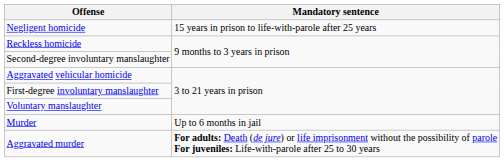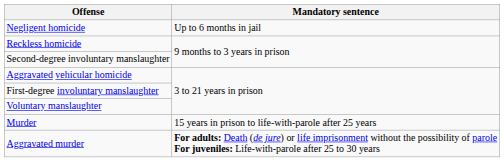Negligent homicide | Mandatory sentence: 15 years in prison to life-with-parole after 25 years -> Up to 6 months in jail
Murder | Mandatory sentence: Up to 6 months in jail -> 15 years in prison to life-with-parole after 25 years
